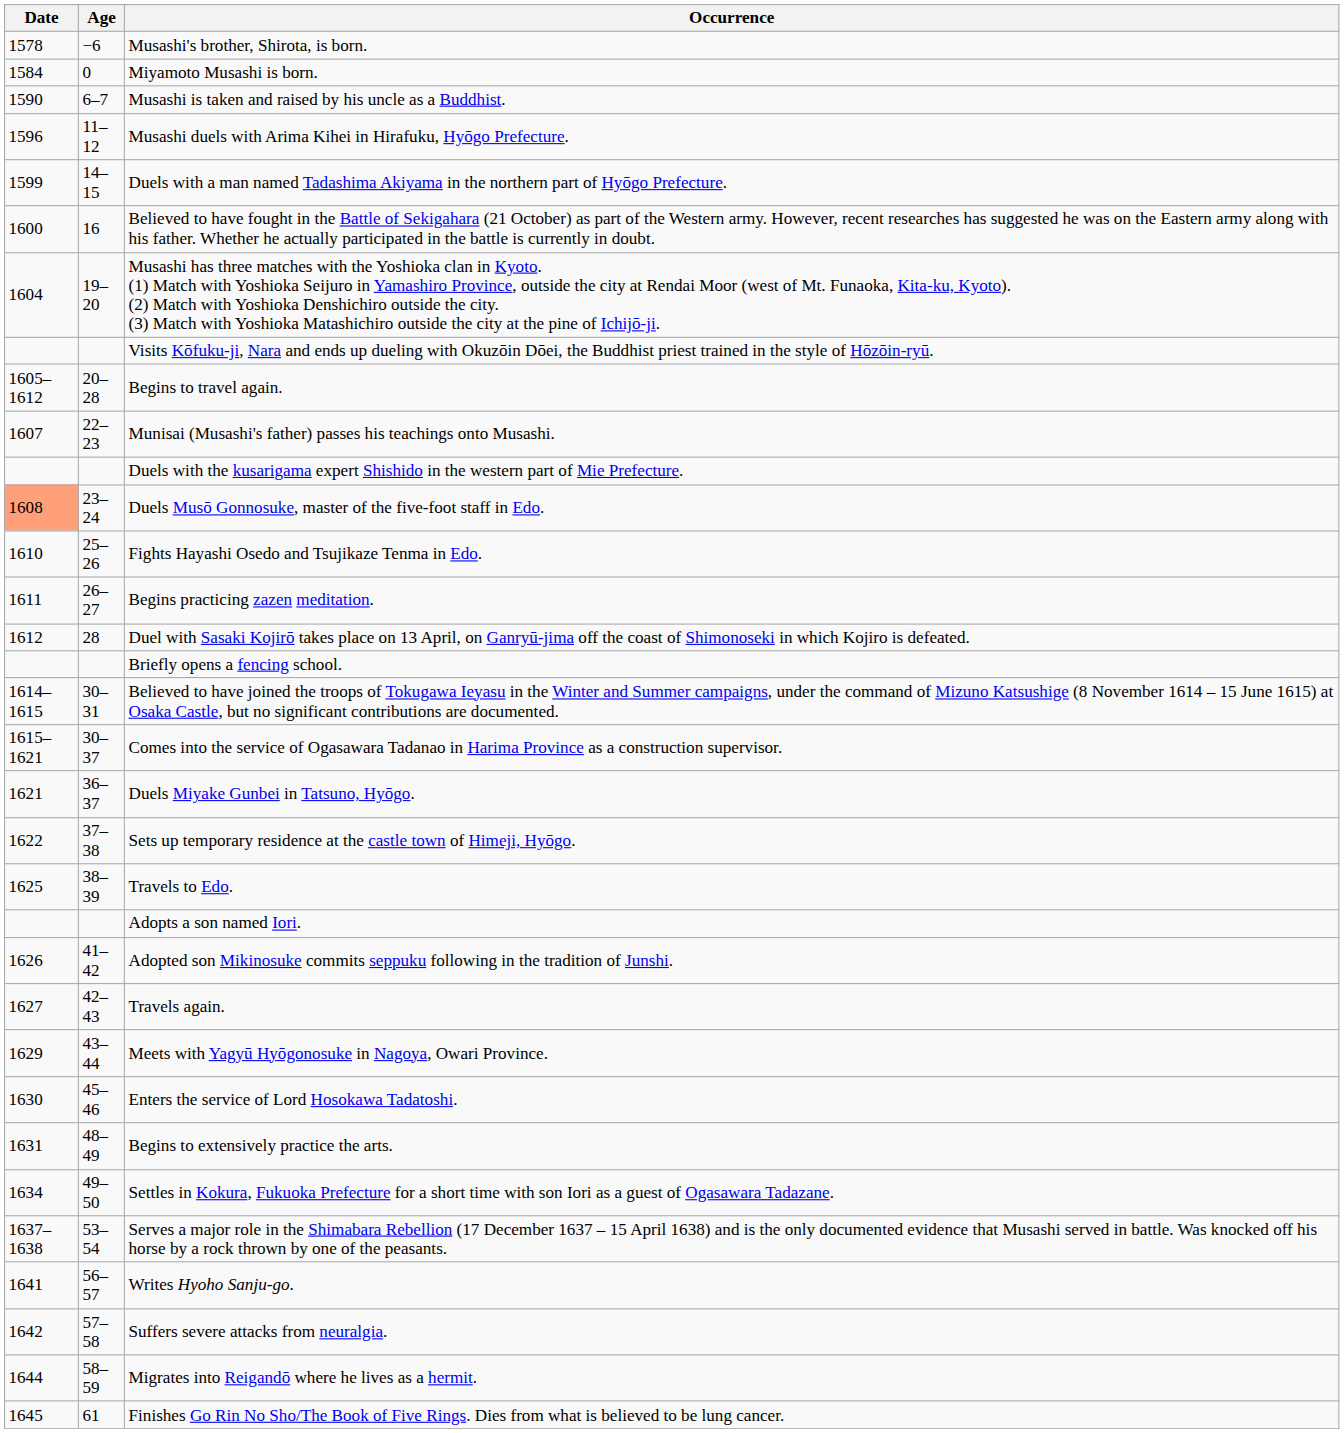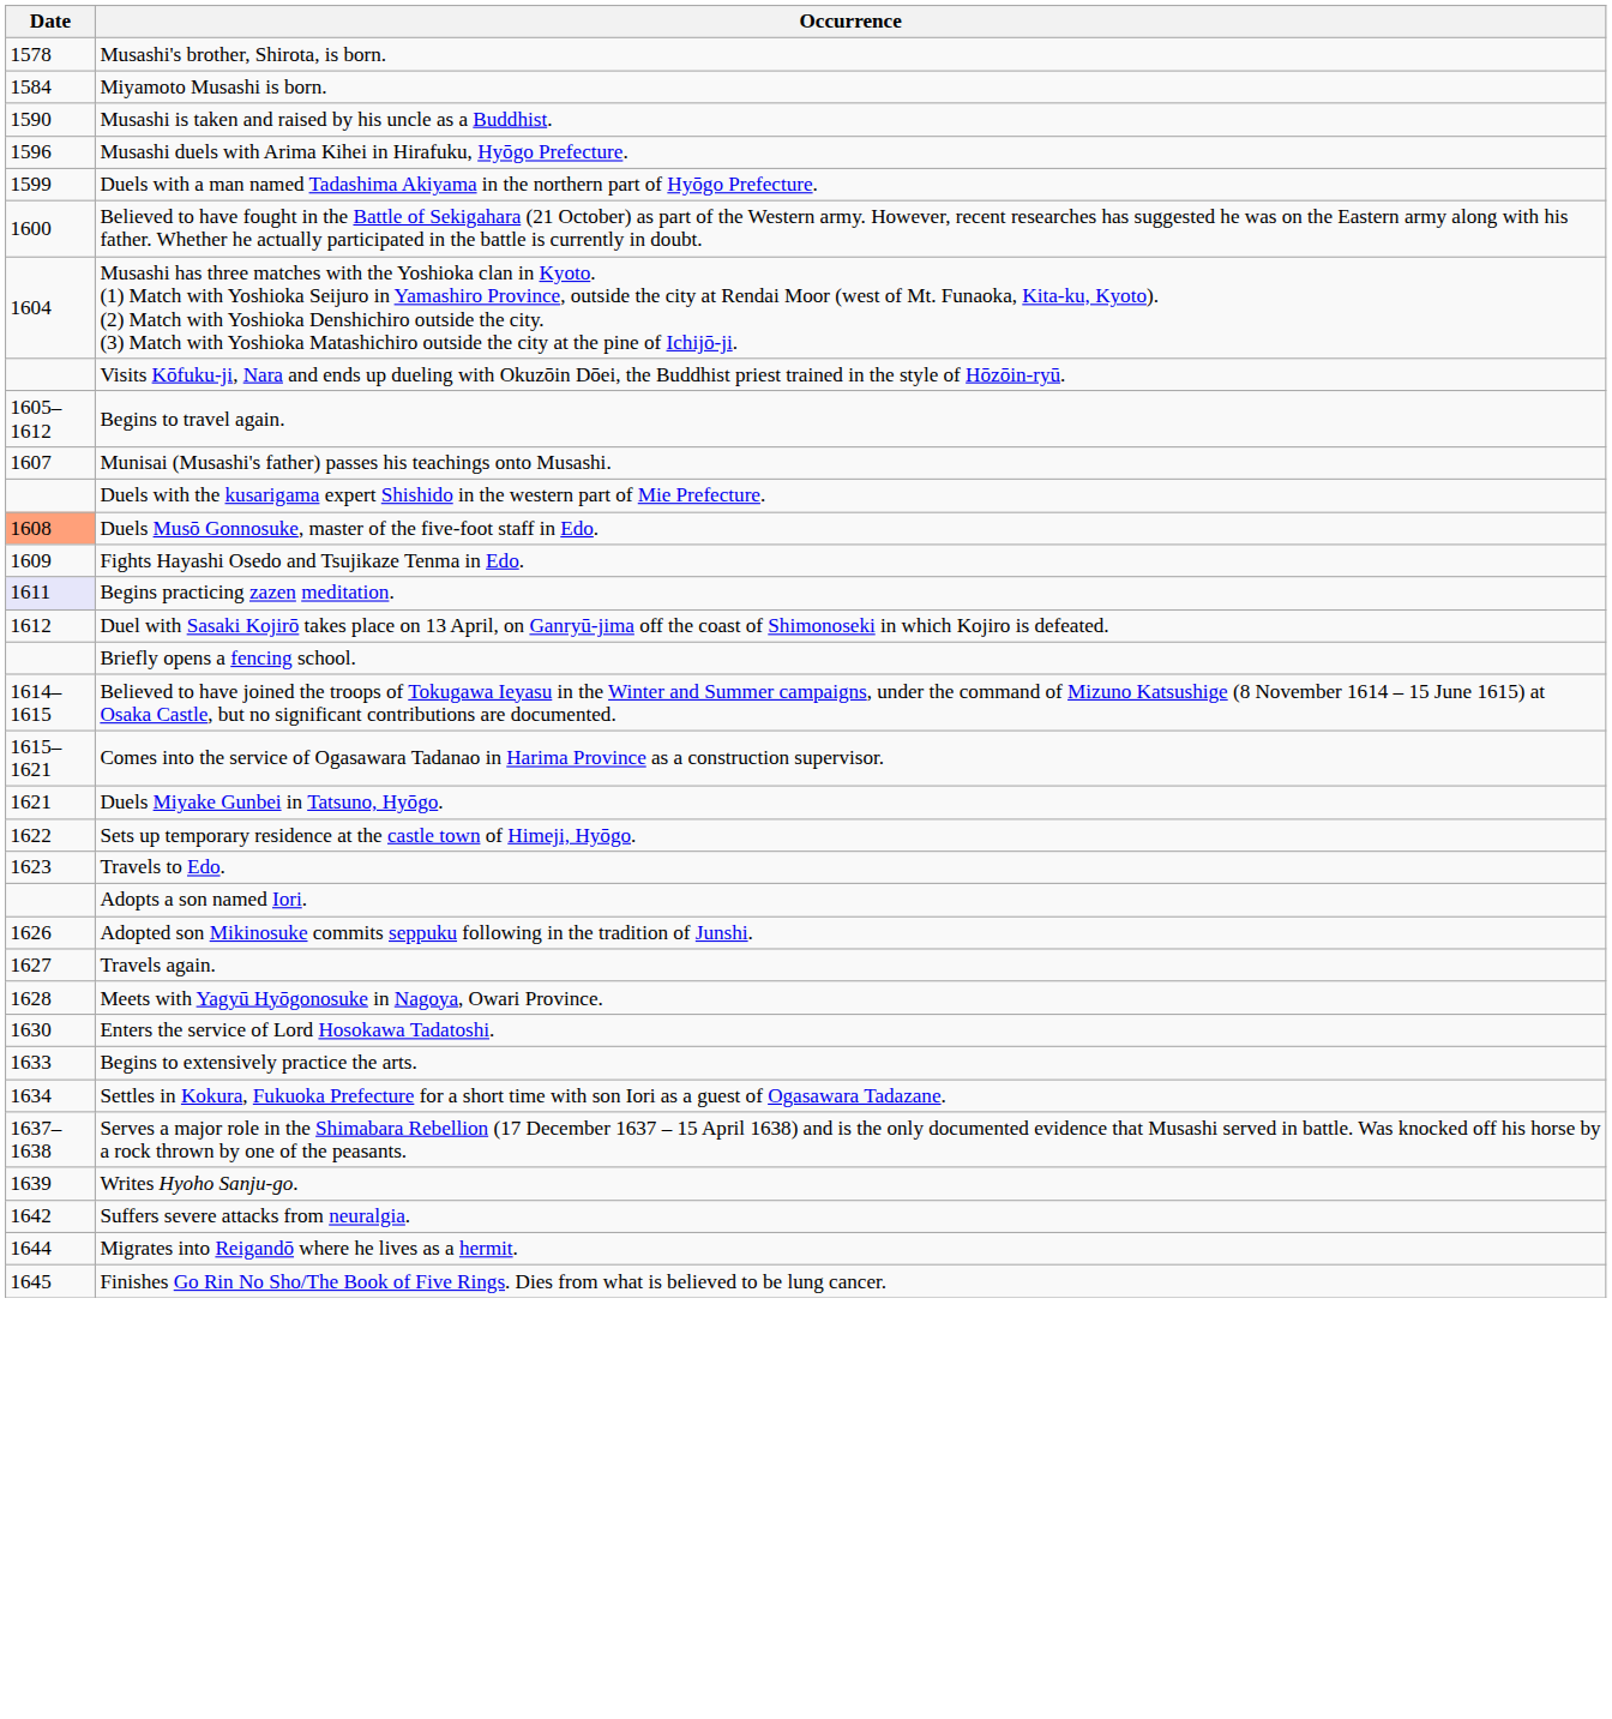- column: Age | −6 | 0 | 6–7 | 11–12 | 14–15 | 16 | 19–20 | 20–28 | 22–23 | 23–24 | 25–26 | 26–27 | 28 | 30–31 | 30–37 | 36–37 | 37–38 | 38–39 | 41–42 | 42–43 | 43–44 | 45–46 | 48–49 | 49–50 | 53–54 | 56–57 | 57–58 | 58–59 | 61
Fights Hayashi Osedo and Tsujikaze Tenma in Edo. | Date: 1610 -> 1609
Begins practicing zazen meditation. | Date: no background -> lavender background
Travels to Edo. | Date: 1625 -> 1623
Meets with Yagyū Hyōgonosuke in Nagoya, Owari Province. | Date: 1629 -> 1628
Begins to extensively practice the arts. | Date: 1631 -> 1633
Writes Hyoho Sanju-go. | Date: 1641 -> 1639
